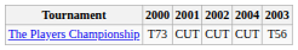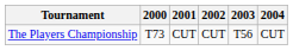columns swapped: 2003 <-> 2004
